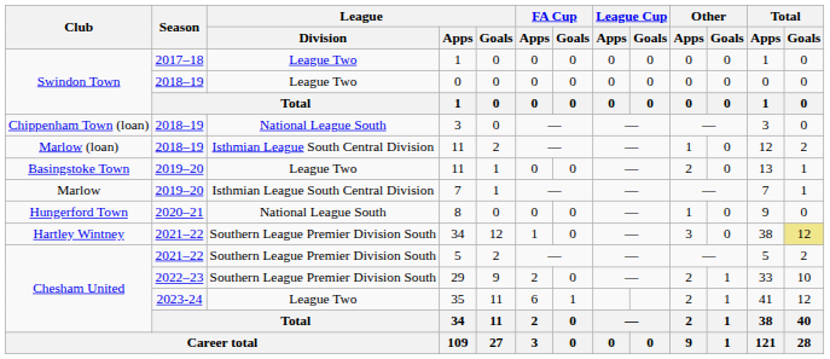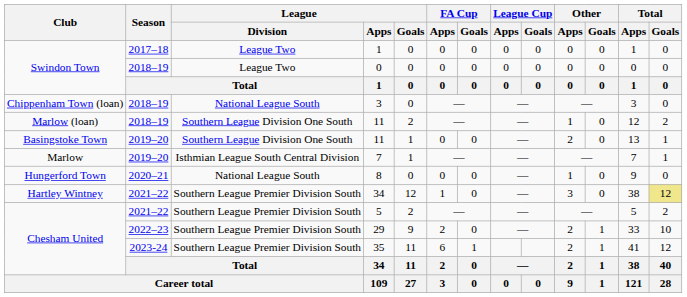Marlow (loan) / 11 | League / Division: Isthmian League South Central Division -> Southern League Division One South
Basingstoke Town / 11 | League / Division: League Two -> Southern League Division One South
35 | League / Division: League Two -> Southern League Premier Division South
